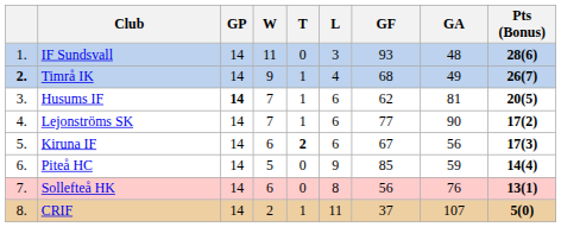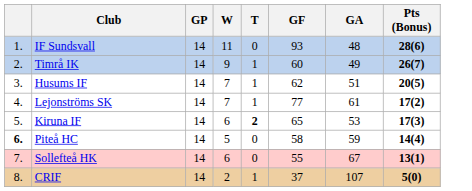- column: L | 3 | 4 | 6 | 6 | 6 | 9 | 8 | 11
Timrå IK | column 1: bold -> normal
Timrå IK | GF: 68 -> 60
Husums IF | GP: bold -> normal
Husums IF | GA: 81 -> 51
Lejonströms SK | GA: 90 -> 61
Kiruna IF | GF: 67 -> 65
Kiruna IF | GA: 56 -> 53
Piteå HC | column 1: normal -> bold
Piteå HC | GF: 85 -> 58
Sollefteå HK | GF: 56 -> 55
Sollefteå HK | GA: 76 -> 67
